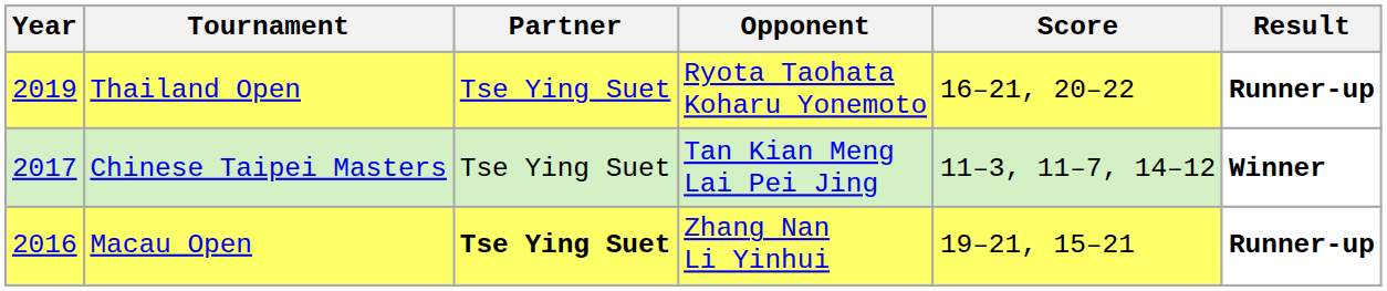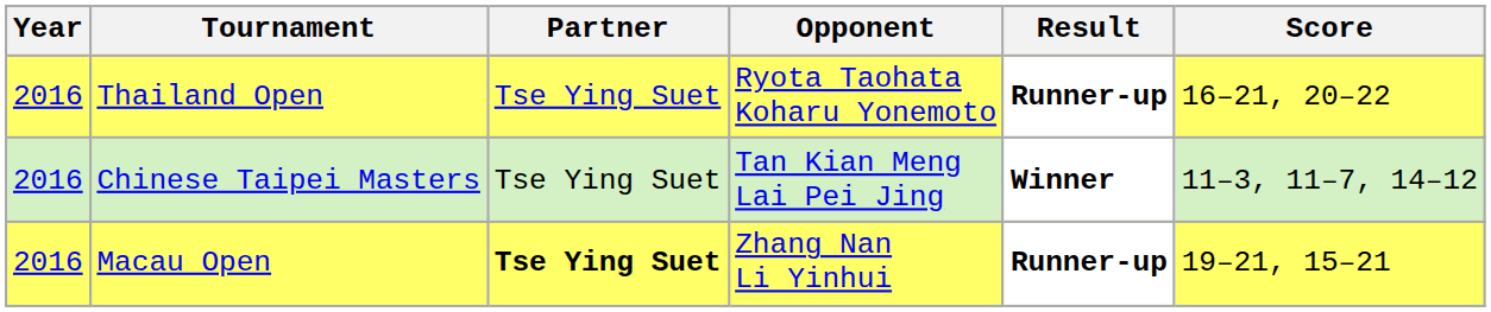columns swapped: Score <-> Result
Thailand Open | Year: 2019 -> 2016
Chinese Taipei Masters | Year: 2017 -> 2016
